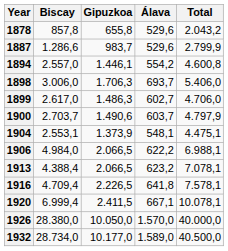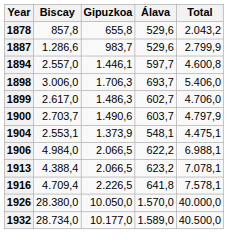1894 | Álava: 554,2 -> 597,7
- row: 1920 | 6.999,4 | 2.411,5 | 667,1 | 10.078,1
